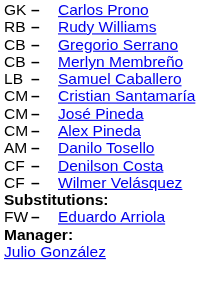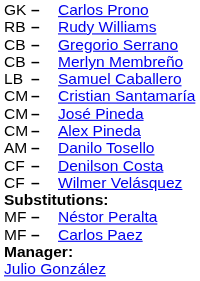- row: FW | – | Eduardo Arriola
+ row: MF | – | Néstor Peralta
+ row: MF | – | Carlos Paez
